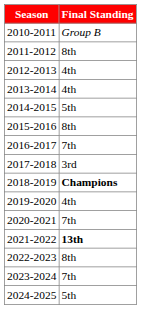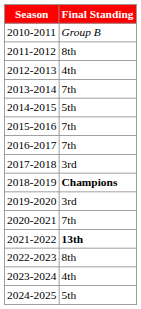2013-2014 | Final Standing: 4th -> 7th
2015-2016 | Final Standing: 8th -> 7th
2019-2020 | Final Standing: 4th -> 3rd
2023-2024 | Final Standing: 7th -> 4th
